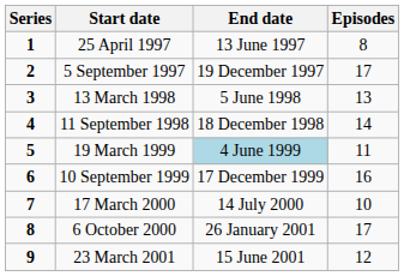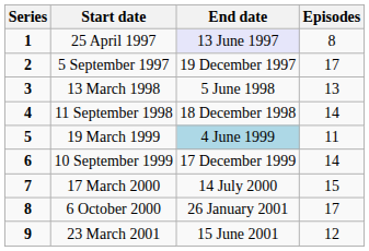25 April 1997 | End date: no background -> lavender background
10 September 1999 | Episodes: 16 -> 14
17 March 2000 | Episodes: 10 -> 15
